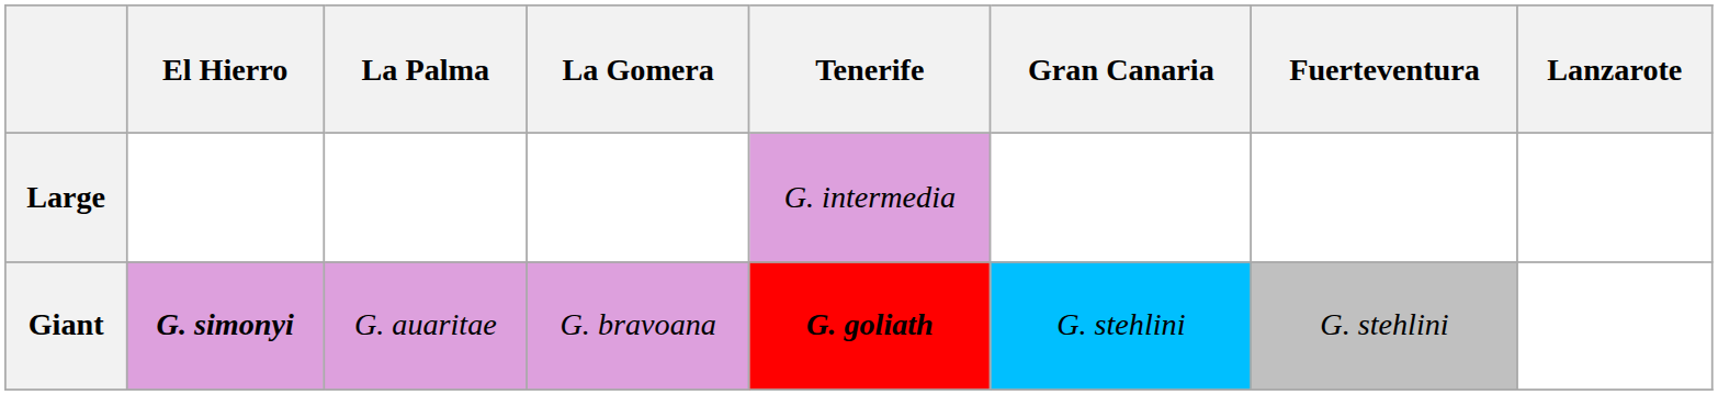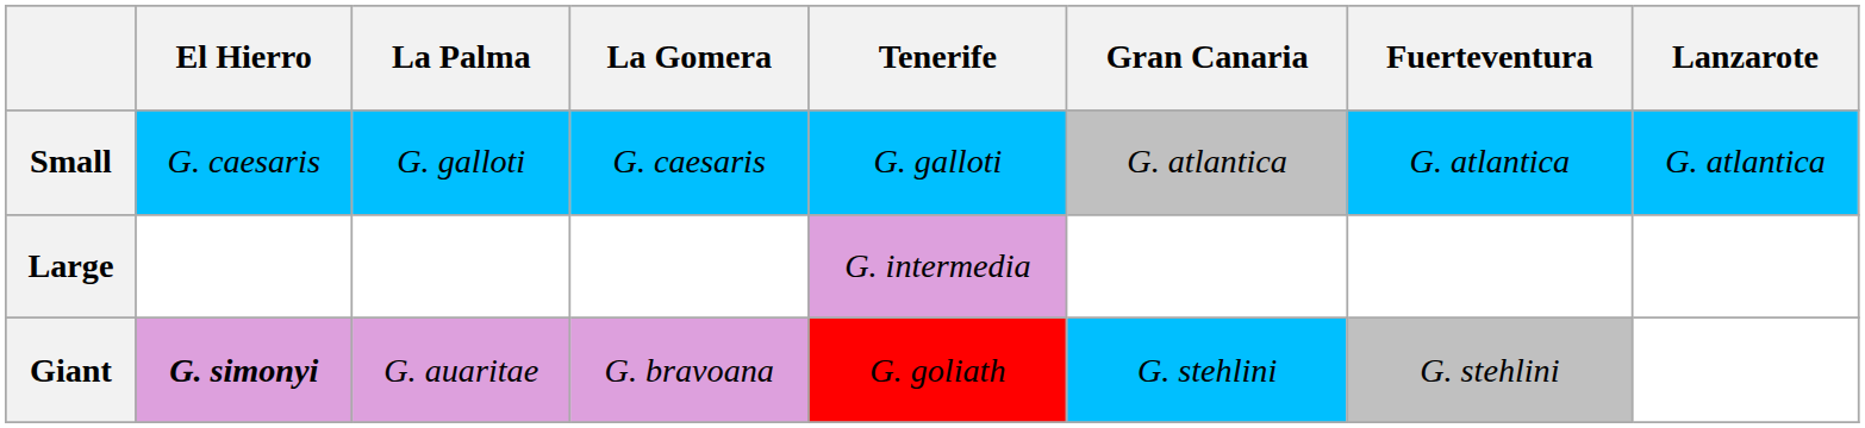+ row: Small | G. caesaris | G. galloti | G. caesaris | G. galloti | G. atlantica | G. atlantica | G. atlantica
Giant | Tenerife: bold -> normal
